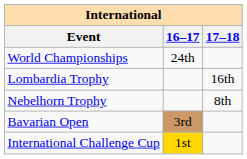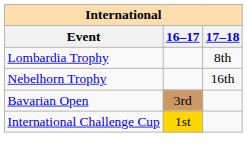- row: World Championships | 24th
Lombardia Trophy | 17–18: 16th -> 8th
Nebelhorn Trophy | 17–18: 8th -> 16th
